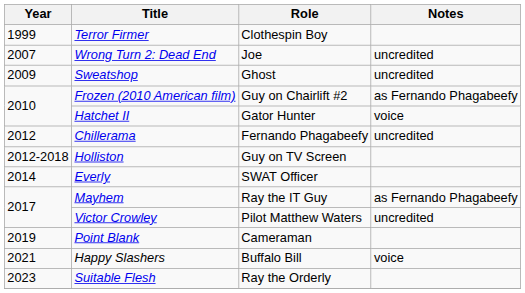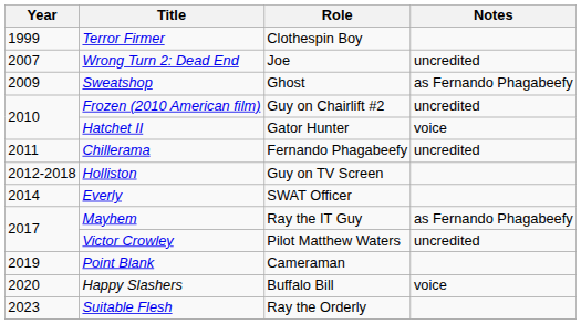Sweatshop | Notes: uncredited -> as Fernando Phagabeefy
Frozen (2010 American film) | Notes: as Fernando Phagabeefy -> uncredited
Chillerama | Year: 2012 -> 2011
Happy Slashers | Year: 2021 -> 2020
